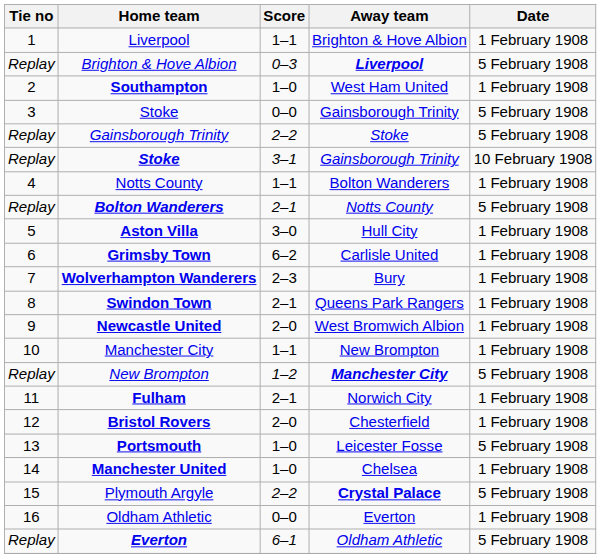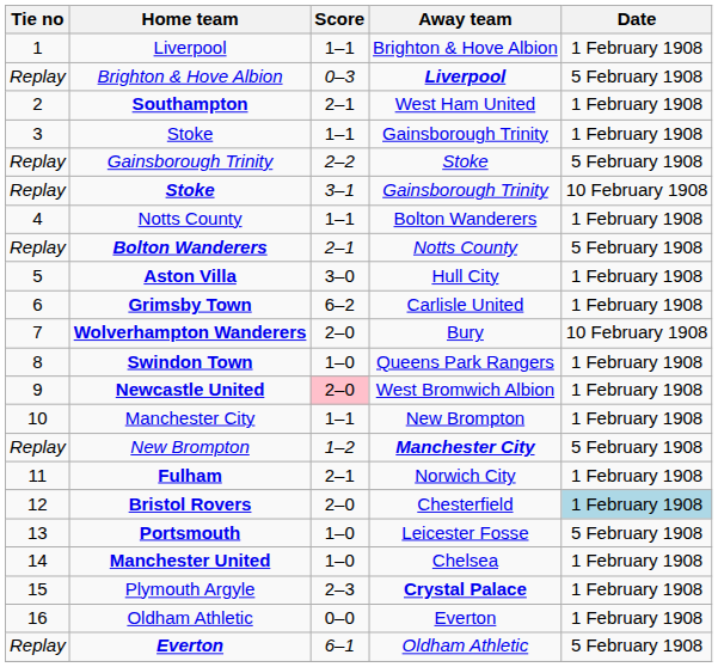Southampton | Score: 1–0 -> 2–1
3 / Stoke | Score: 0–0 -> 1–1
3 / Stoke | Date: 5 February 1908 -> 1 February 1908
Wolverhampton Wanderers | Score: 2–3 -> 2–0
Wolverhampton Wanderers | Date: 1 February 1908 -> 10 February 1908
Swindon Town | Score: 2–1 -> 1–0
Newcastle United | Score: no background -> pink background
Bristol Rovers | Date: no background -> lightblue background
Plymouth Argyle | Score: 2–2 -> 2–3
Plymouth Argyle | Date: 5 February 1908 -> 1 February 1908
